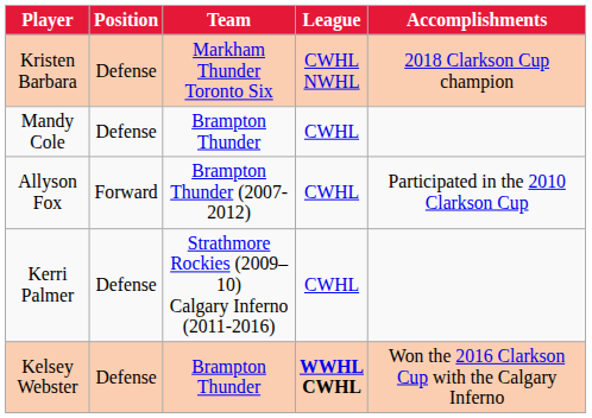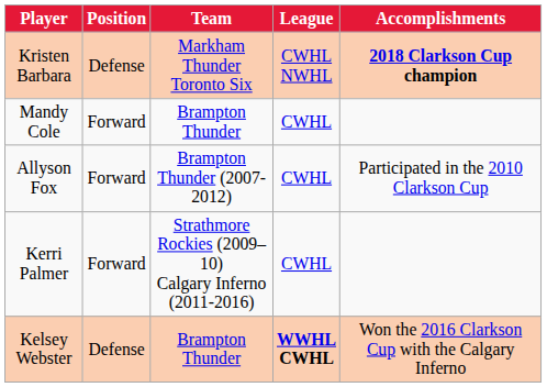Kristen Barbara | Accomplishments: normal -> bold
Mandy Cole | Position: Defense -> Forward
Kerri Palmer | Position: Defense -> Forward
